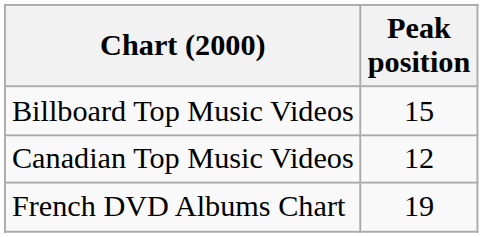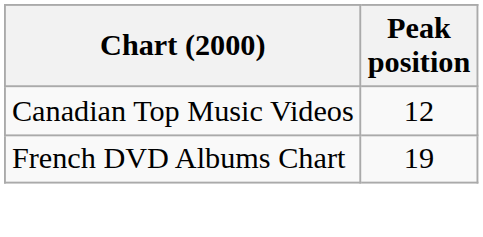- row: Billboard Top Music Videos | 15
